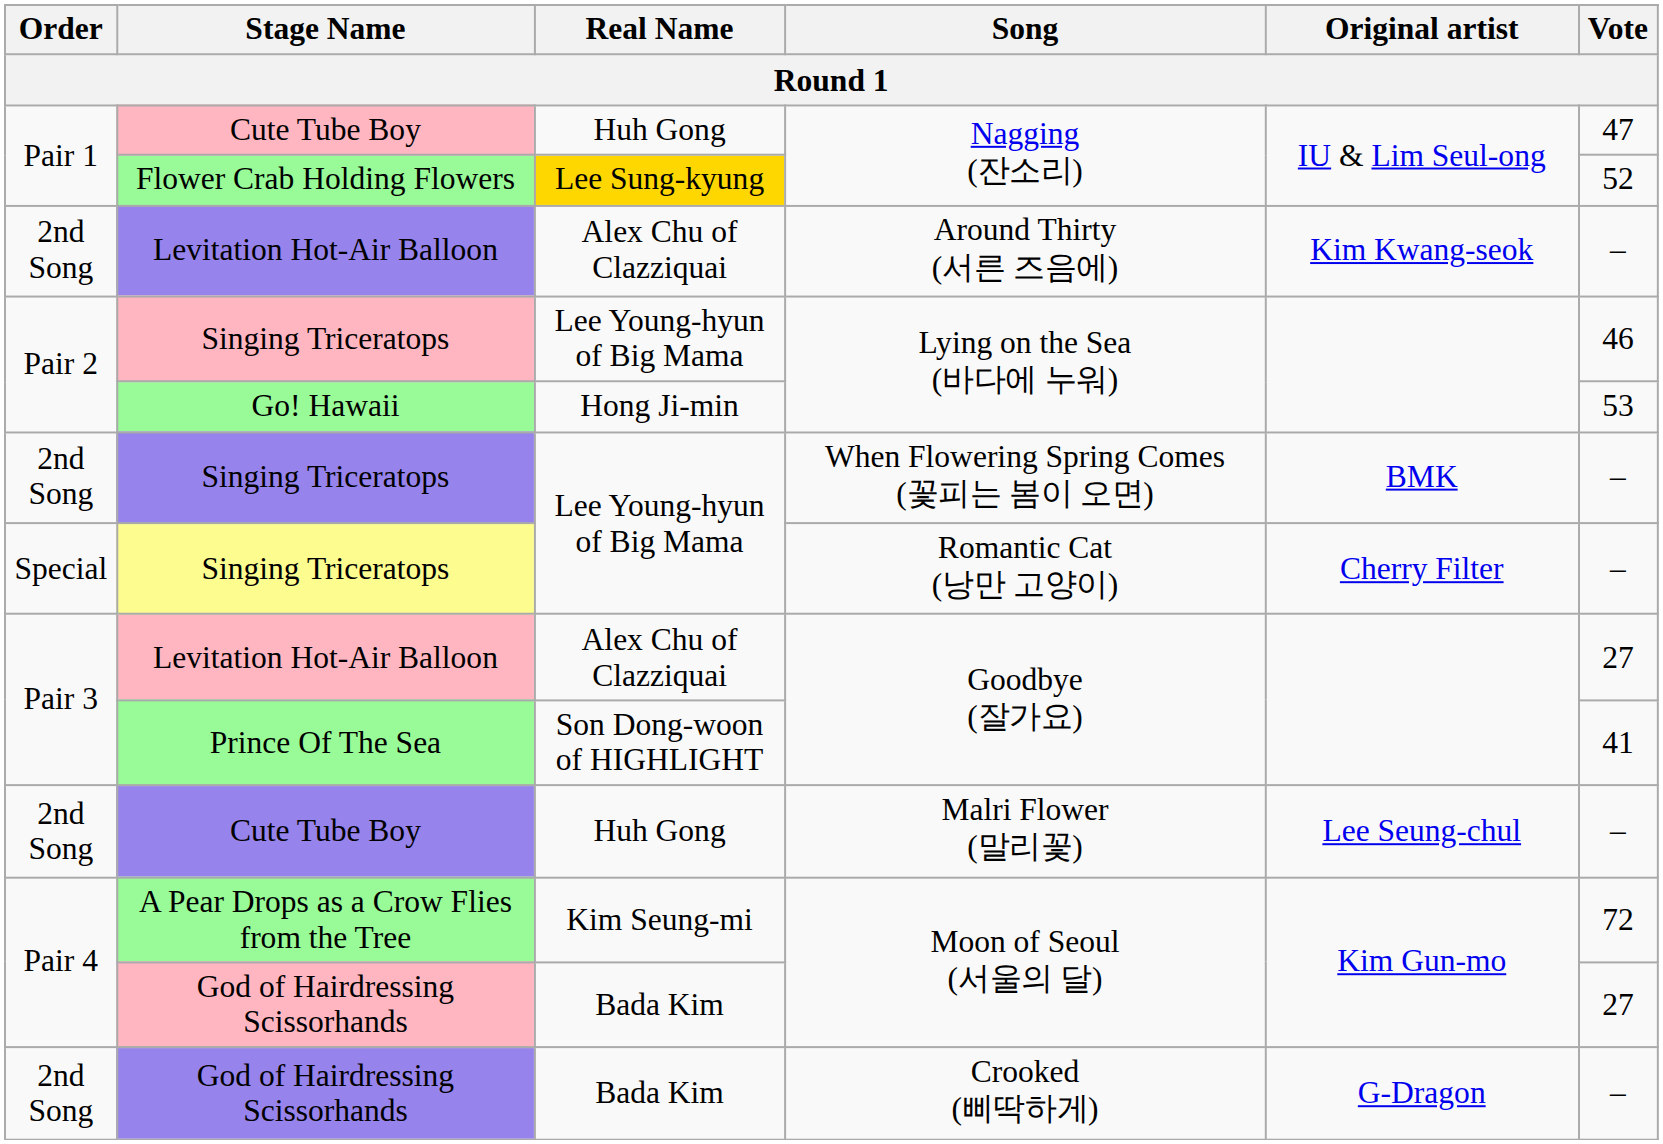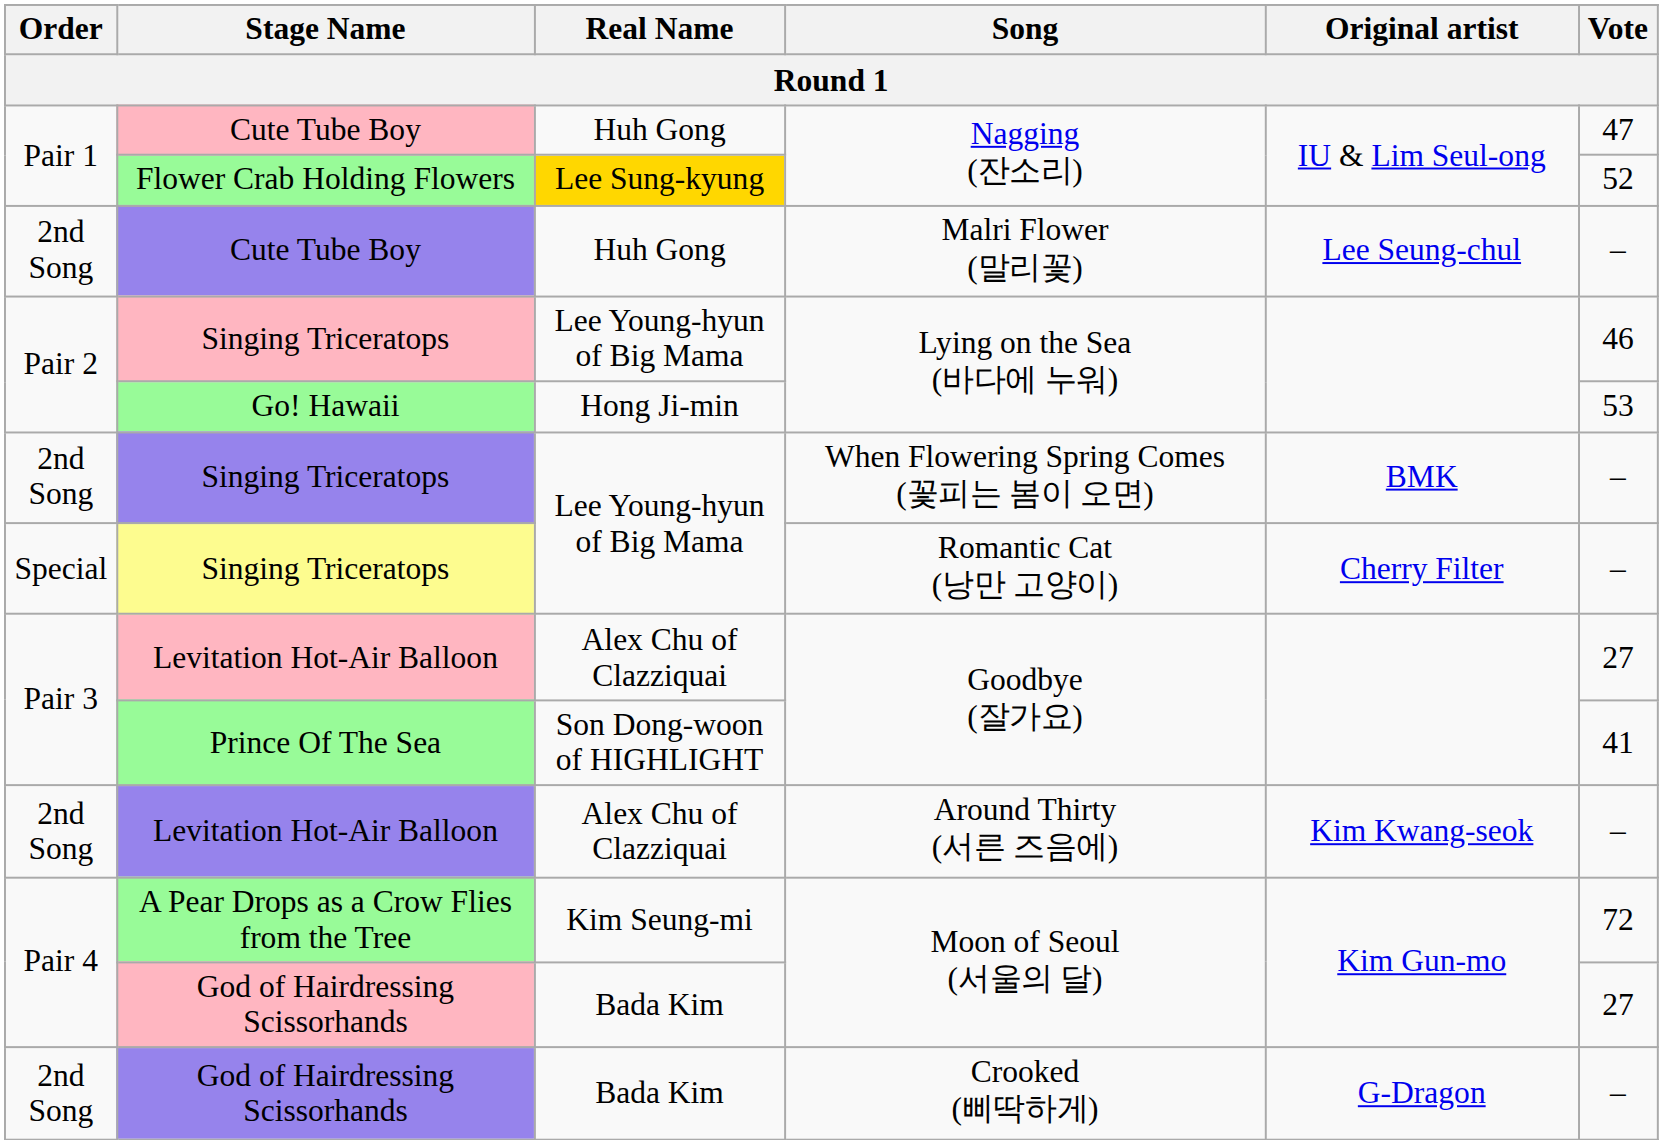rows swapped: Malri Flower (말리꽃) <-> Around Thirty (서른 즈음에)
